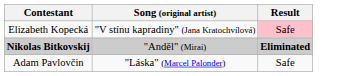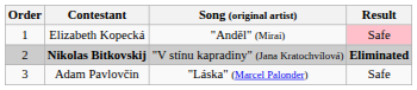+ column: Order | 1 | 2 | 3
Elizabeth Kopecká | Song (original artist): "V stínu kapradiny" (Jana Kratochvílová) -> "Anděl" (Mirai)
Nikolas Bitkovskij | Song (original artist): "Anděl" (Mirai) -> "V stínu kapradiny" (Jana Kratochvílová)
